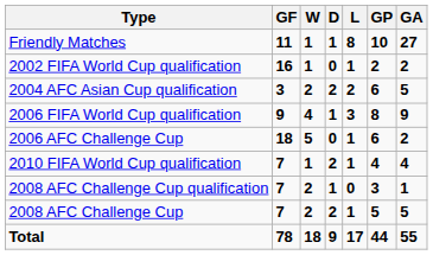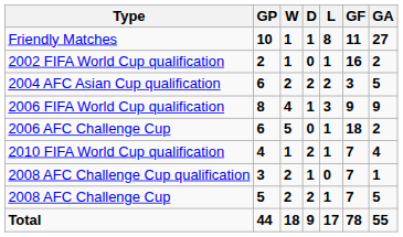columns swapped: GP <-> GF
